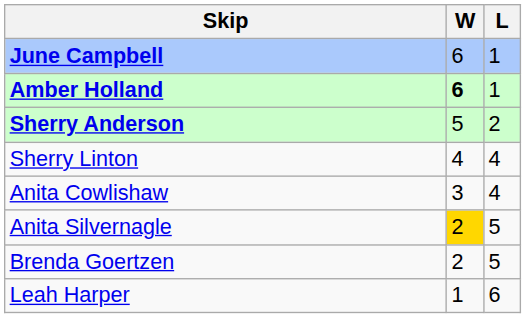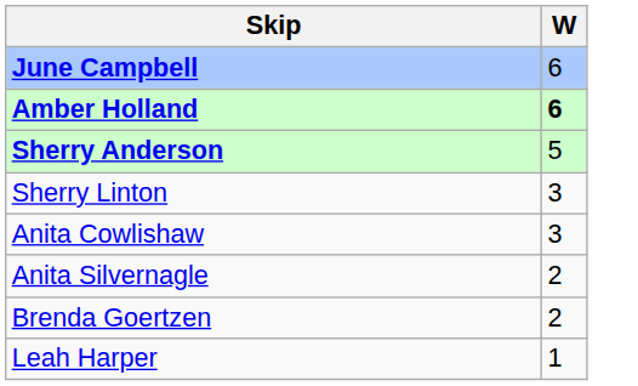- column: L | 1 | 1 | 2 | 4 | 4 | 5 | 5 | 6
Sherry Linton | W: 4 -> 3
Anita Silvernagle | W: gold background -> no background
